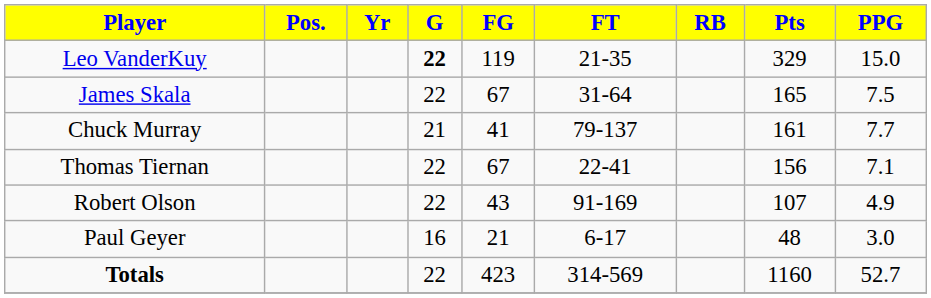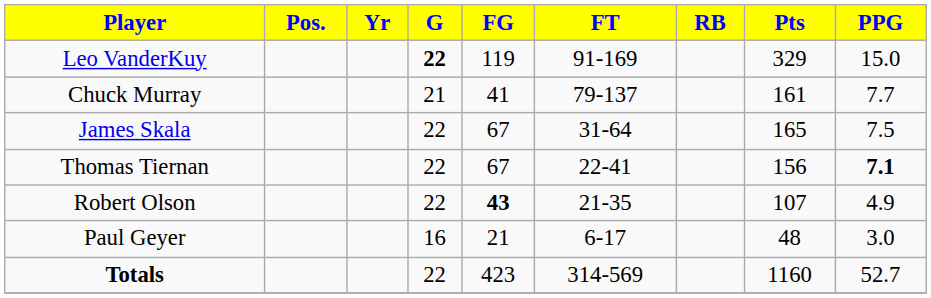Leo VanderKuy | FT: 21-35 -> 91-169
rows swapped: James Skala <-> Chuck Murray
Thomas Tiernan | PPG: normal -> bold
Robert Olson | FG: normal -> bold
Robert Olson | FT: 91-169 -> 21-35
